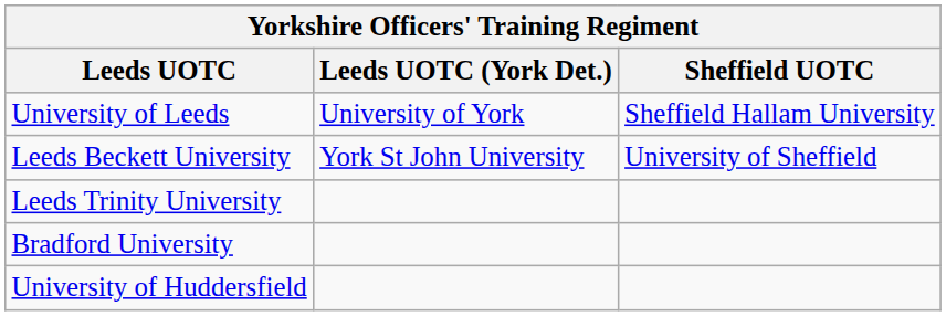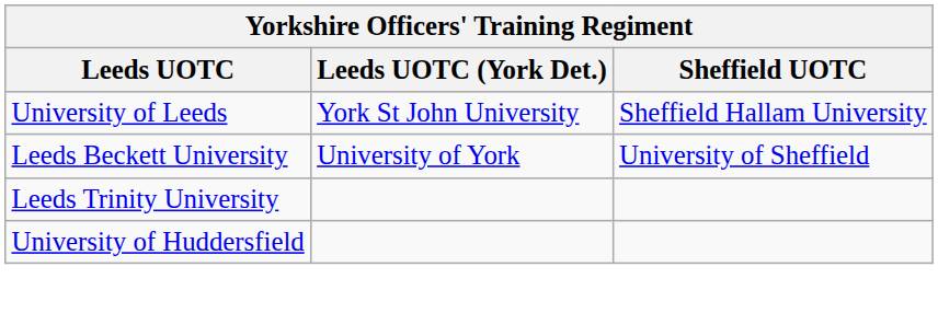University of Leeds | Leeds UOTC (York Det.): University of York -> York St John University
Leeds Beckett University | Leeds UOTC (York Det.): York St John University -> University of York
- row: Bradford University
